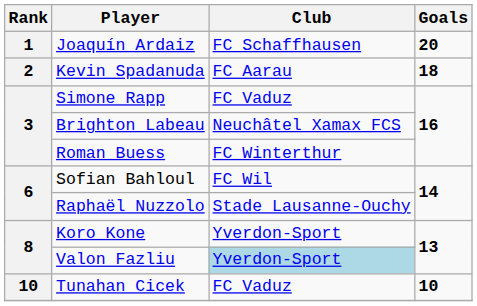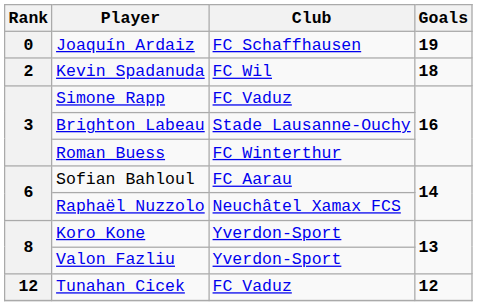Joaquín Ardaiz | Rank: 1 -> 0
Joaquín Ardaiz | Goals: 20 -> 19
Kevin Spadanuda | Club: FC Aarau -> FC Wil
Brighton Labeau | Club: Neuchâtel Xamax FCS -> Stade Lausanne-Ouchy
Sofian Bahloul | Club: FC Wil -> FC Aarau
Raphaël Nuzzolo | Club: Stade Lausanne-Ouchy -> Neuchâtel Xamax FCS
Valon Fazliu | Club: lightblue background -> no background
Tunahan Cicek | Rank: 10 -> 12
Tunahan Cicek | Goals: 10 -> 12
